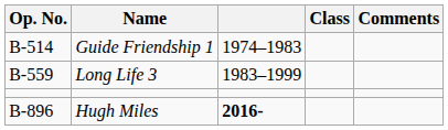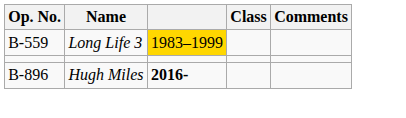- row: B-514 | Guide Friendship 1 | 1974–1983
Long Life 3 | column 3: no background -> gold background
